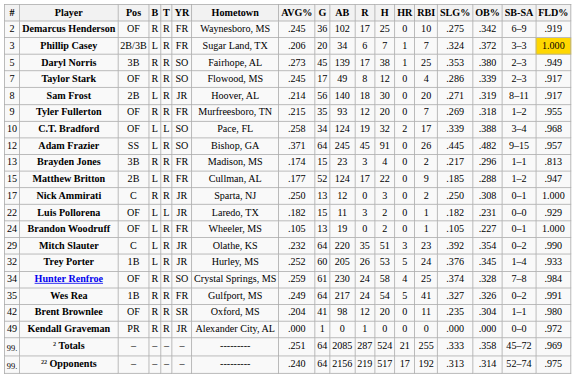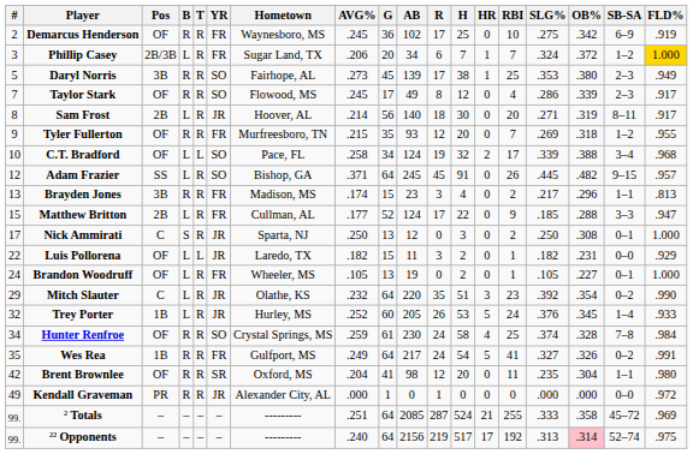Phillip Casey | SB-SA: 3–3 -> 1–2
Matthew Britton | SB-SA: 1–2 -> 3–3
Nick Ammirati | B: R -> S
²² Opponents | OB%: no background -> pink background
